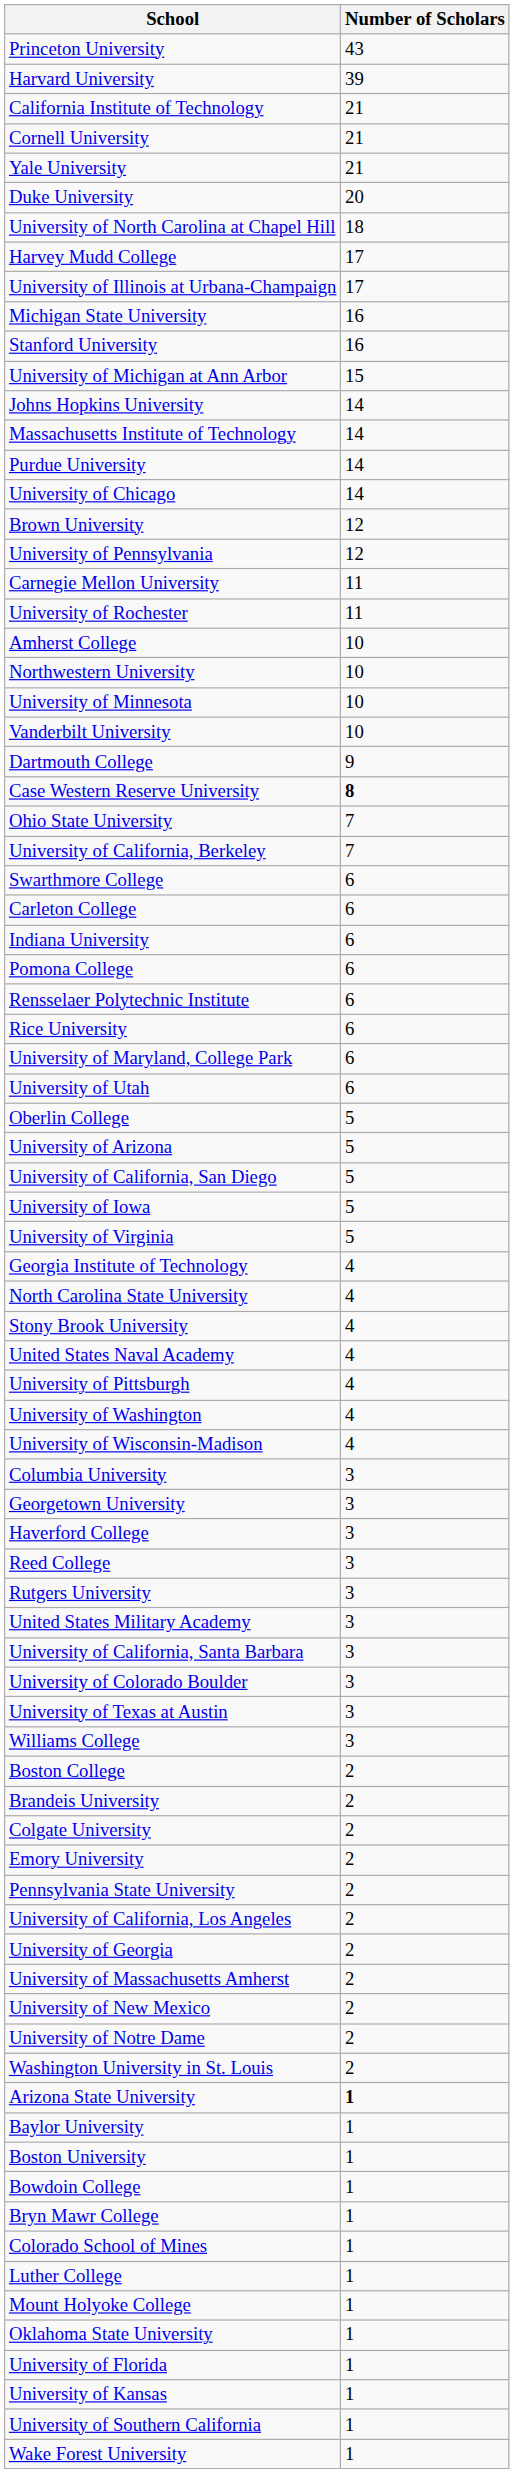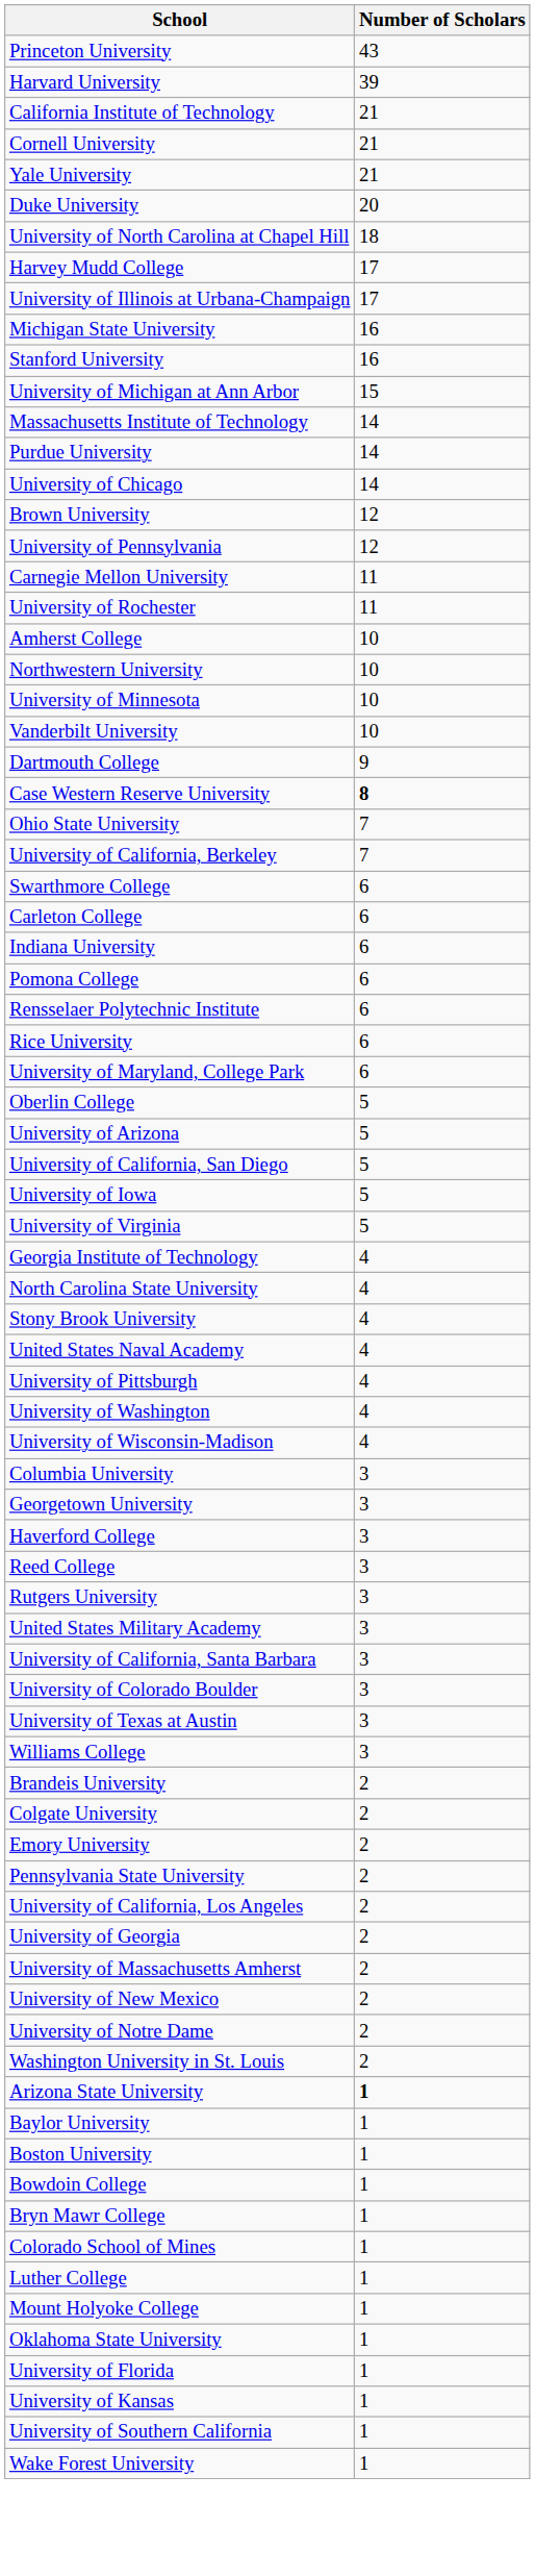- row: Johns Hopkins University | 14
- row: University of Utah | 6
- row: Boston College | 2
